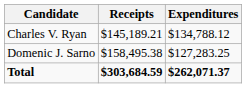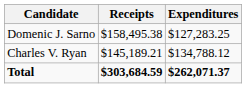rows swapped: Charles V. Ryan <-> Domenic J. Sarno
